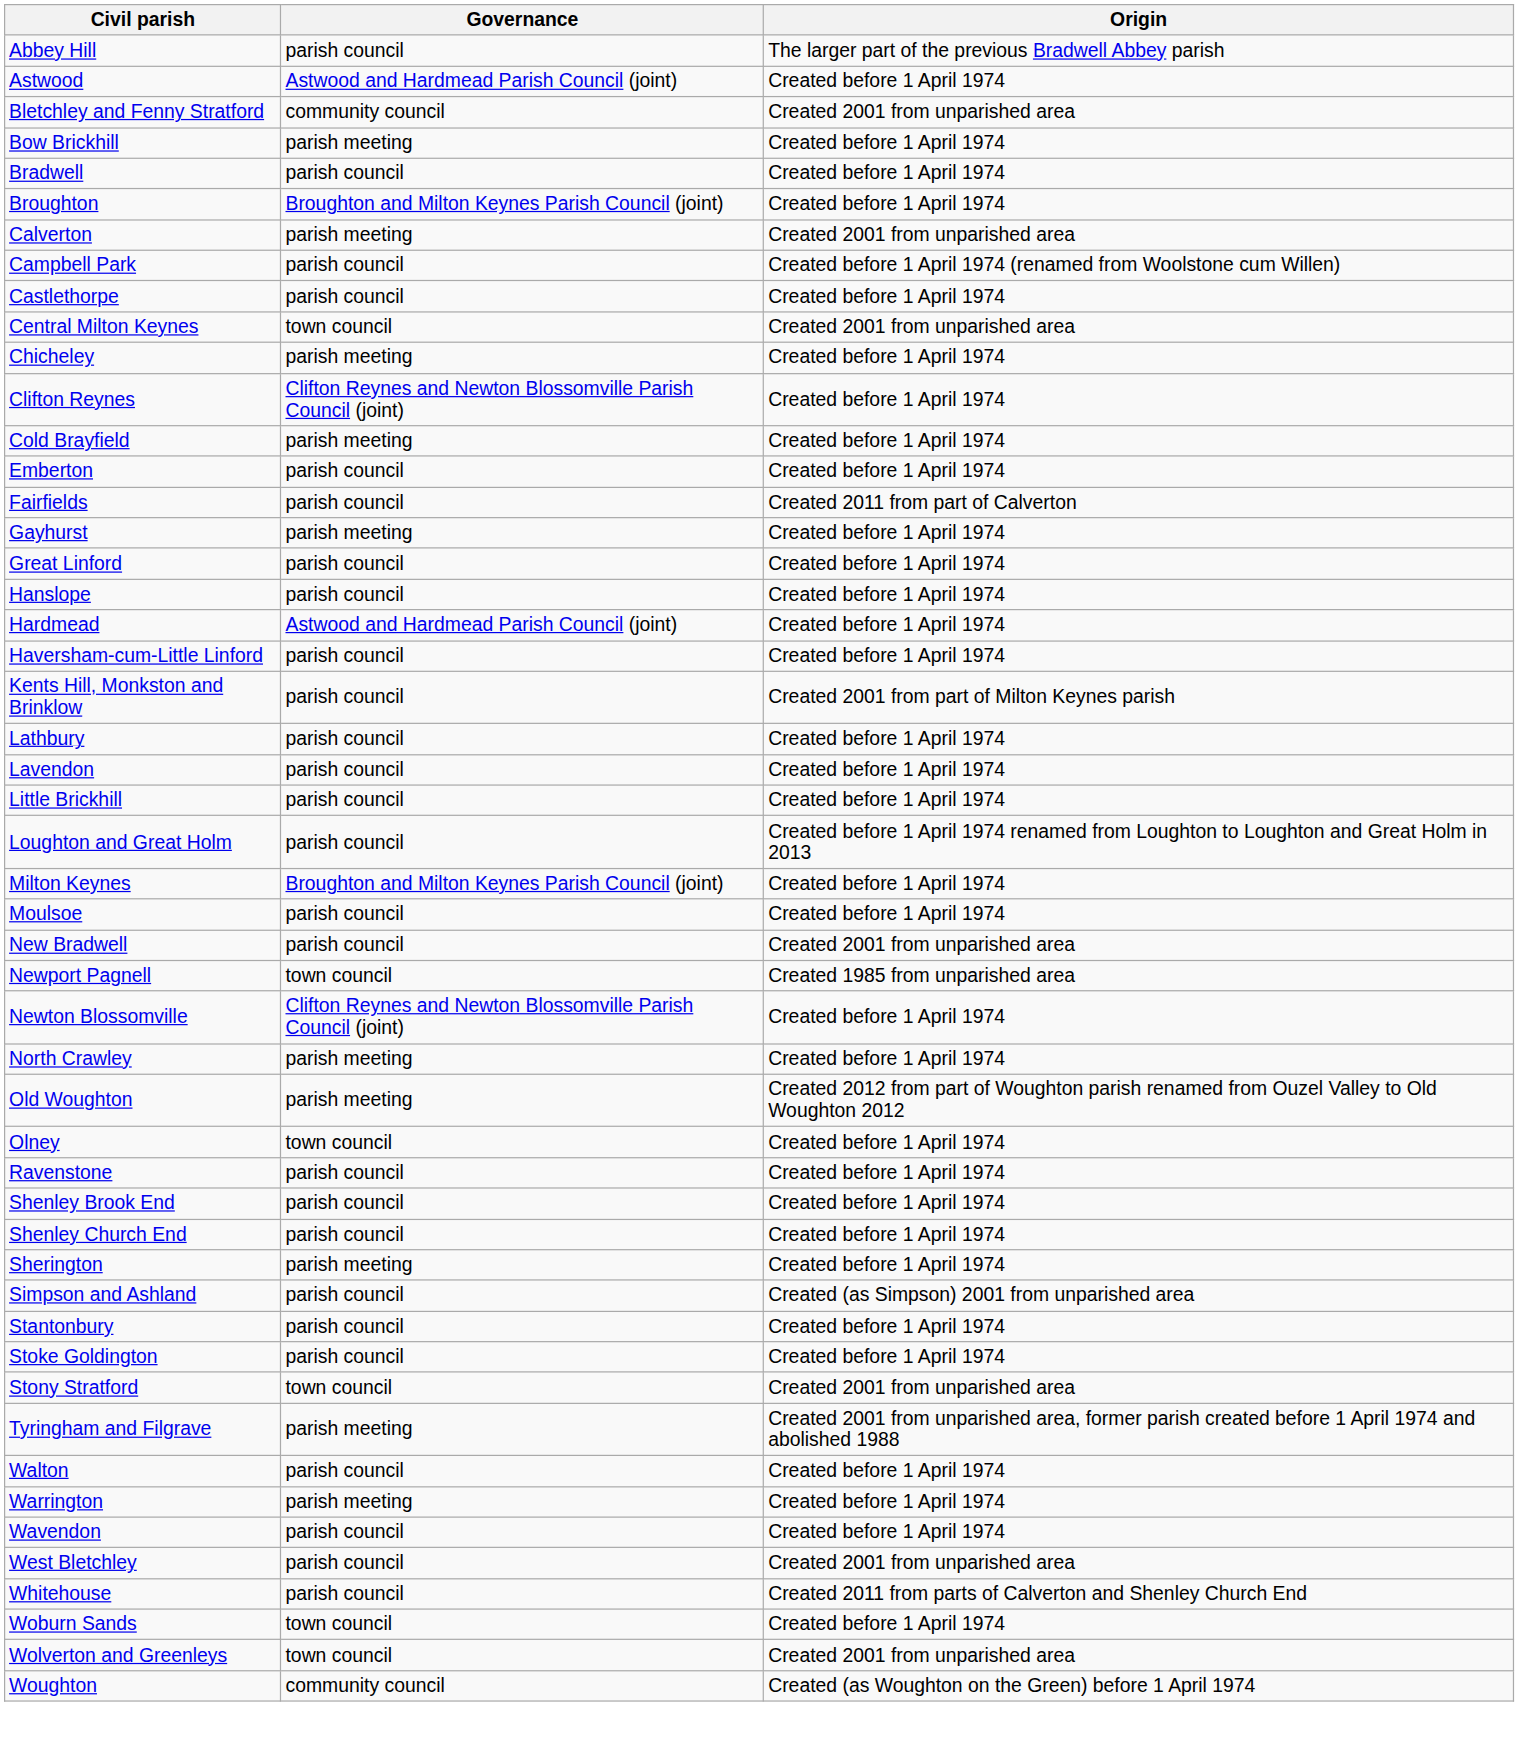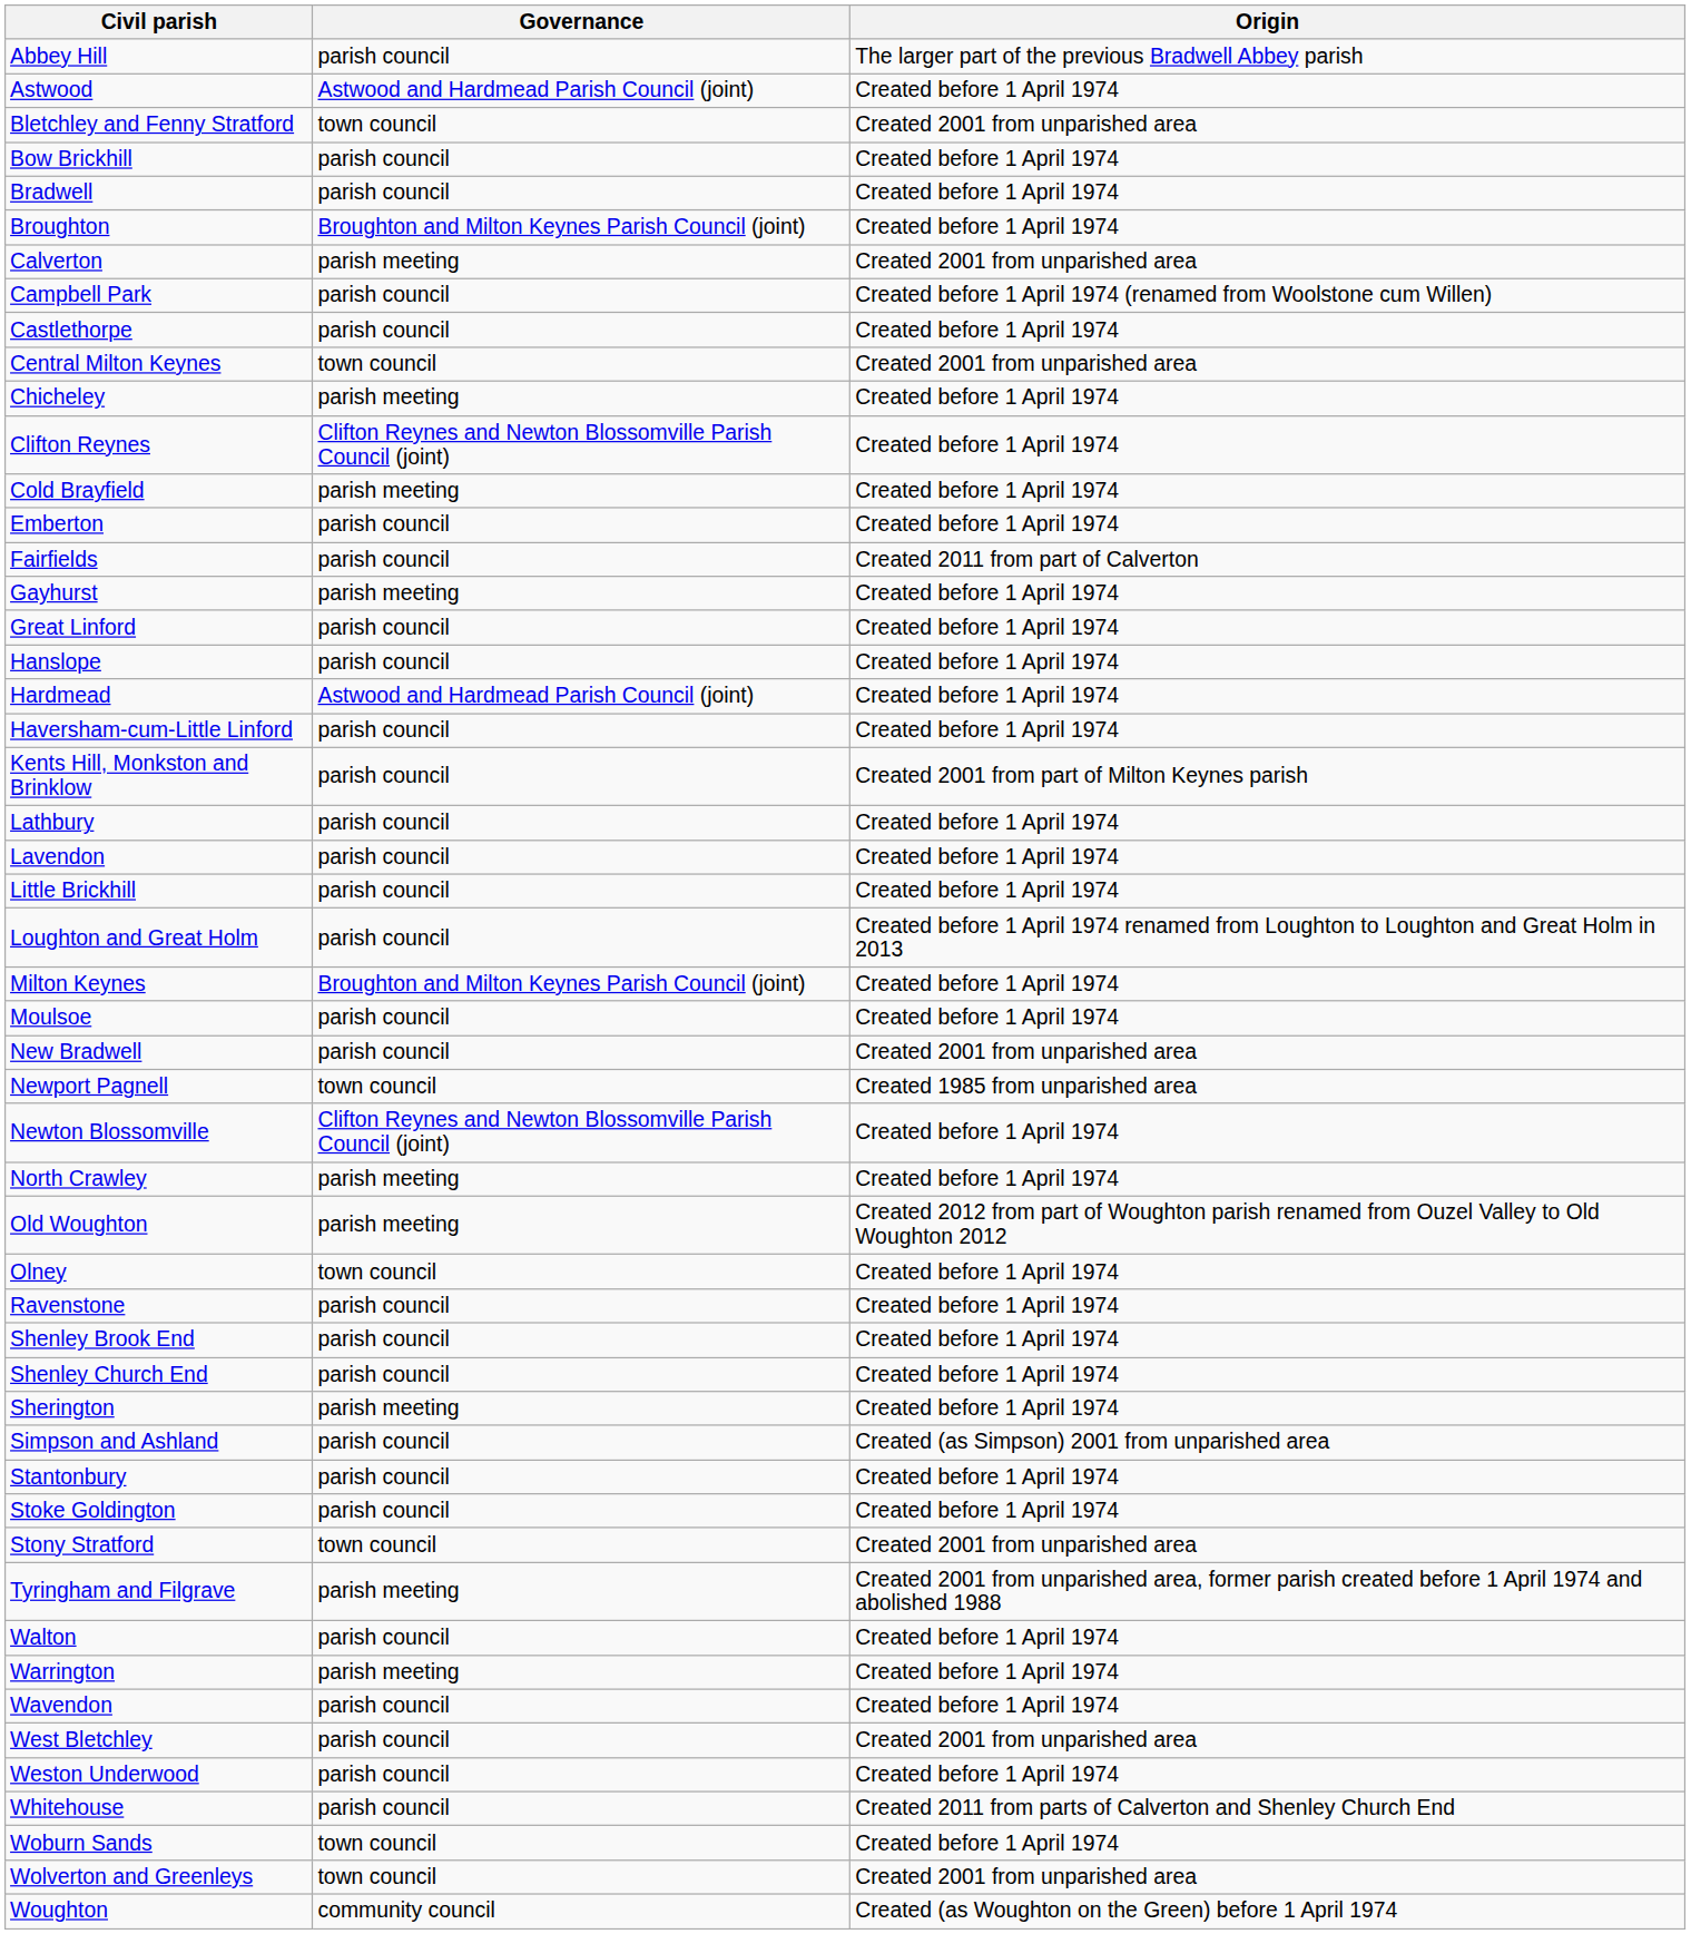Bletchley and Fenny Stratford | Governance: community council -> town council
Bow Brickhill | Governance: parish meeting -> parish council
+ row: Weston Underwood | parish council | Created before 1 April 1974
